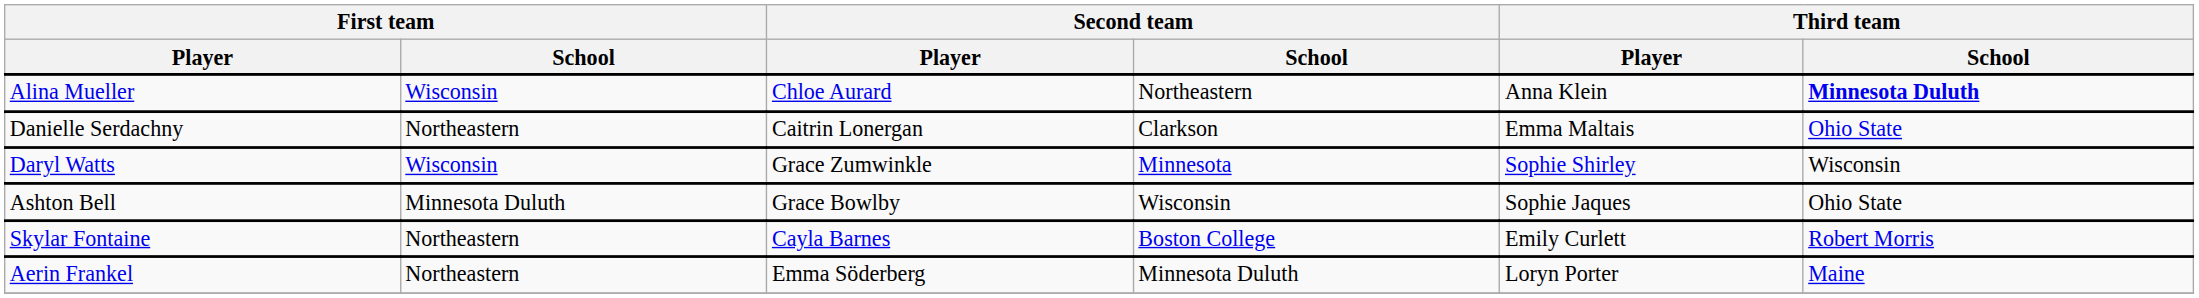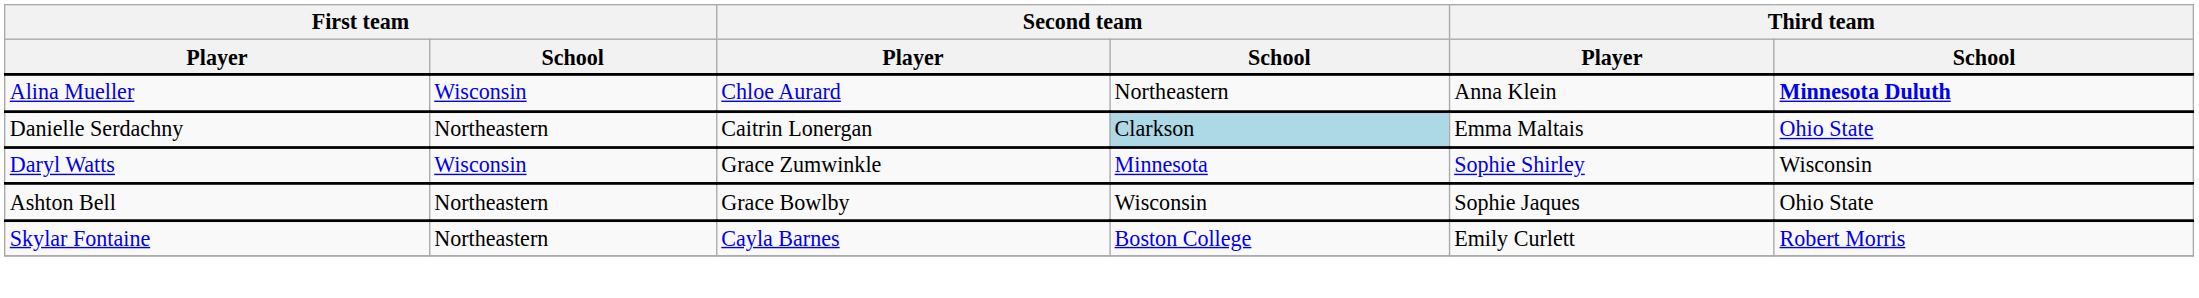Danielle Serdachny | Second team / School: no background -> lightblue background
Ashton Bell | First team / School: Minnesota Duluth -> Northeastern
- row: Aerin Frankel | Northeastern | Emma Söderberg | Minnesota Duluth | Loryn Porter | Maine
